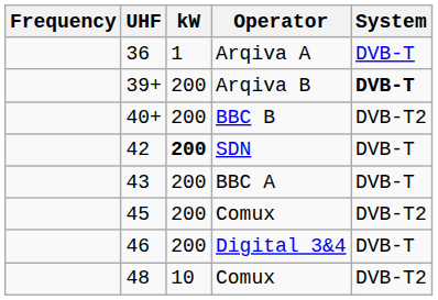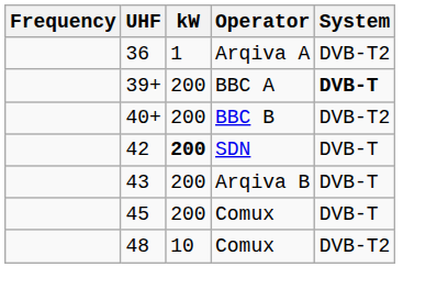36 | System: DVB-T -> DVB-T2
39+ | Operator: Arqiva B -> BBC A
43 | Operator: BBC A -> Arqiva B
45 | System: DVB-T2 -> DVB-T
- row: 46 | 200 | Digital 3&4 | DVB-T
